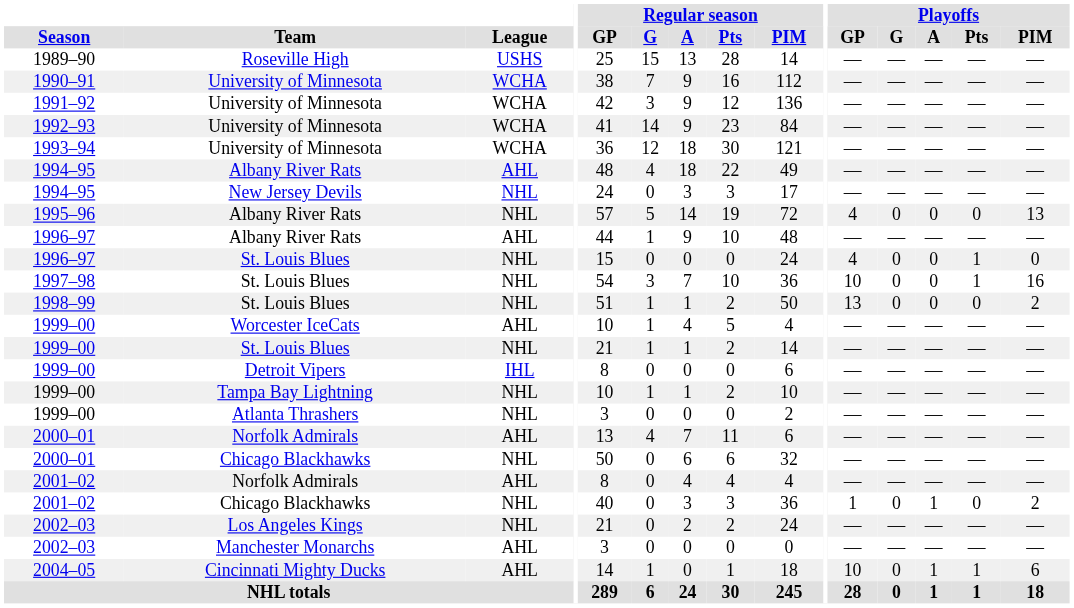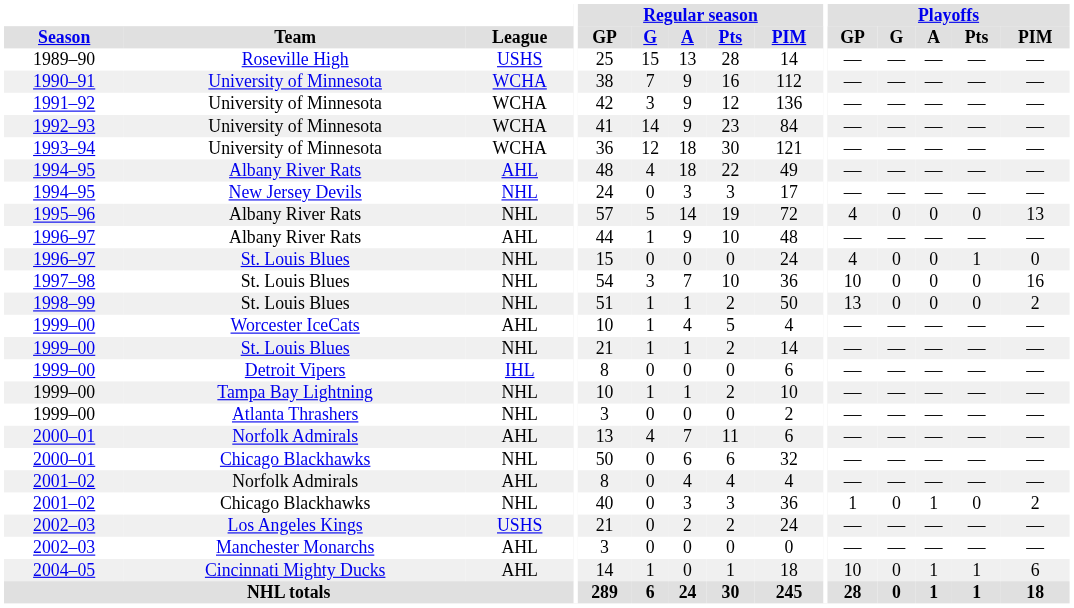1997–98 | Playoffs / Pts: 1 -> 0
2002–03 / Los Angeles Kings | League: NHL -> USHS
